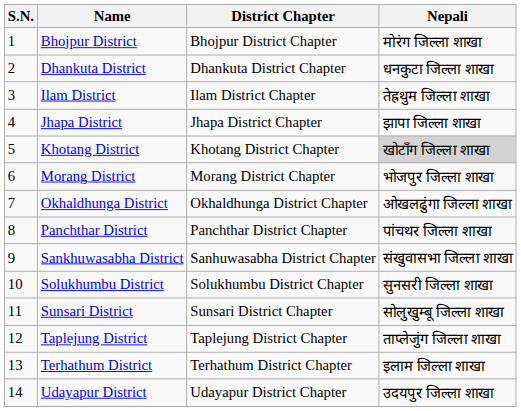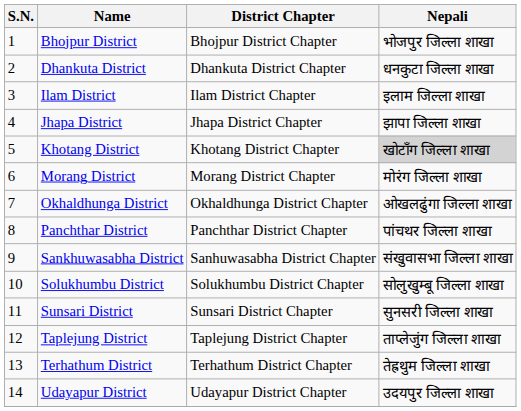Bhojpur District | Nepali: मोरंग जिल्ला शाखा -> भोजपुर जिल्ला शाखा
Ilam District | Nepali: तेह्रथुम जिल्ला शाखा -> इलाम जिल्ला शाखा
Morang District | Nepali: भोजपुर जिल्ला शाखा -> मोरंग जिल्ला शाखा
Solukhumbu District | Nepali: सुनसरी जिल्ला शाखा -> सोलुखुम्बू जिल्ला शाखा
Sunsari District | Nepali: सोलुखुम्बू जिल्ला शाखा -> सुनसरी जिल्ला शाखा
Terhathum District | Nepali: इलाम जिल्ला शाखा -> तेह्रथुम जिल्ला शाखा
